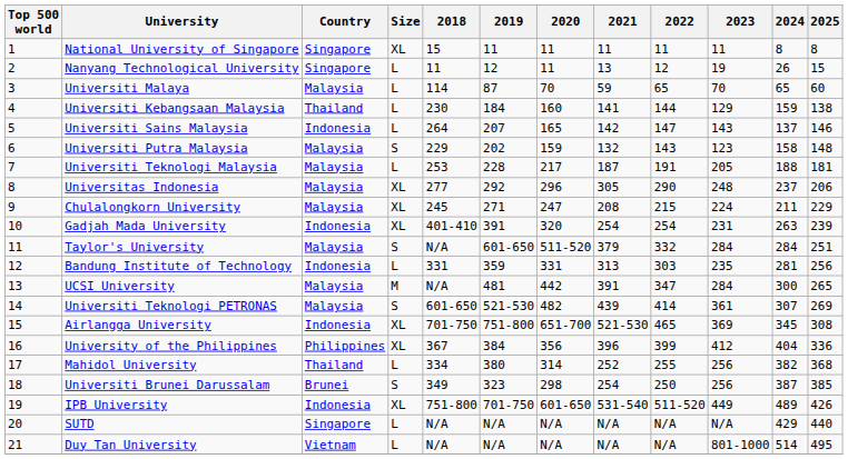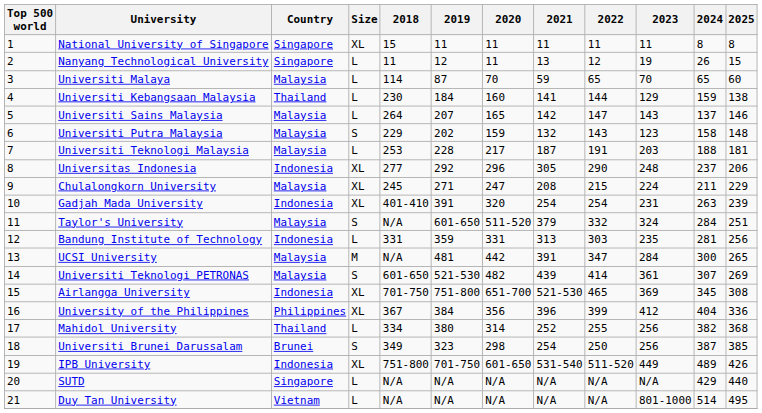Universiti Sains Malaysia | Country: Indonesia -> Malaysia
Universiti Teknologi Malaysia | 2023: 205 -> 203
Universitas Indonesia | Country: Malaysia -> Indonesia
Taylor's University | 2023: 284 -> 324
